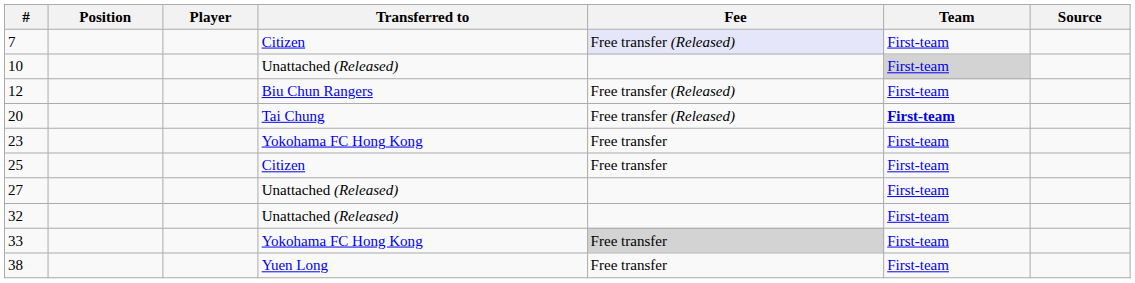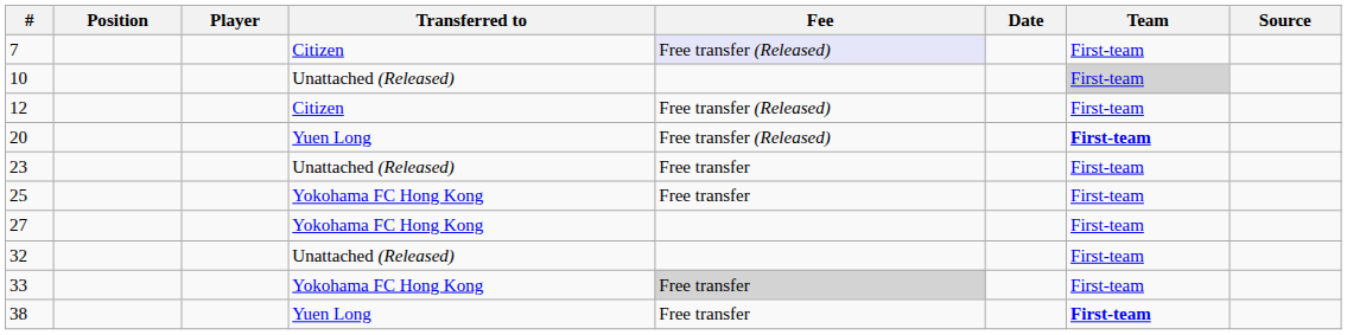+ column: Date
12 | Transferred to: Biu Chun Rangers -> Citizen
20 | Transferred to: Tai Chung -> Yuen Long
23 | Transferred to: Yokohama FC Hong Kong -> Unattached (Released)
25 | Transferred to: Citizen -> Yokohama FC Hong Kong
27 | Transferred to: Unattached (Released) -> Yokohama FC Hong Kong
38 | Team: normal -> bold
